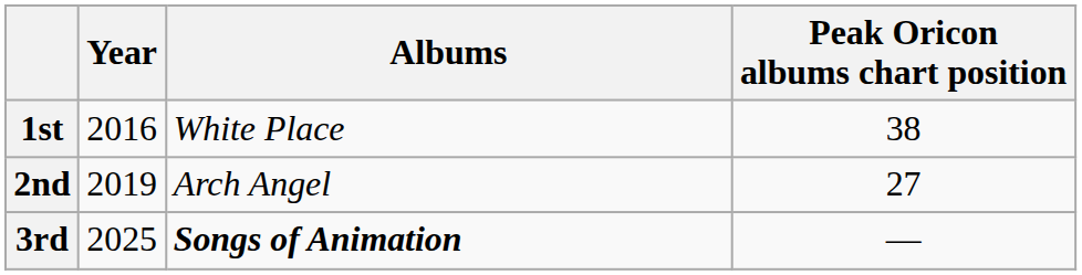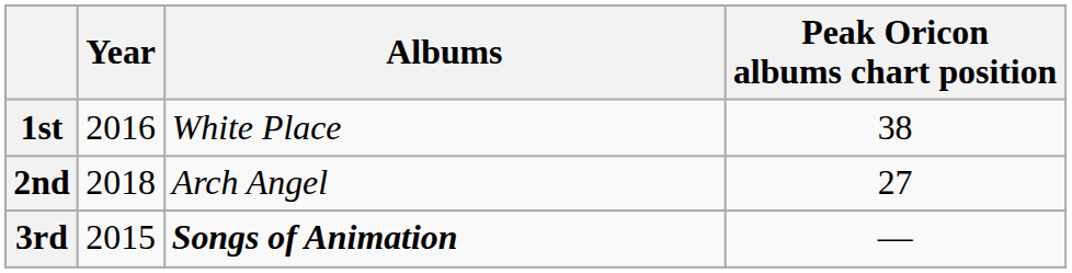2nd | Year: 2019 -> 2018
3rd | Year: 2025 -> 2015
